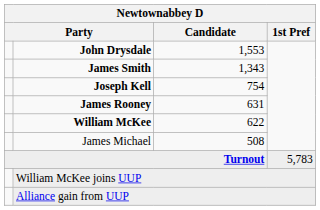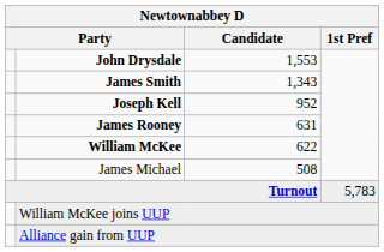Joseph Kell | Candidate: 754 -> 952
